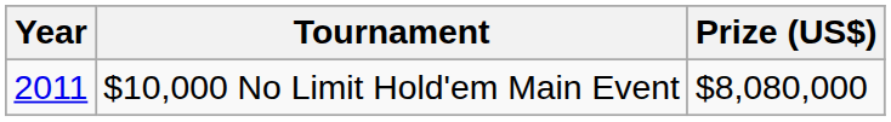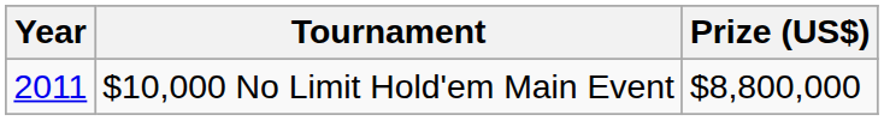$10,000 No Limit Hold'em Main Event | Prize (US$): $8,080,000 -> $8,800,000
